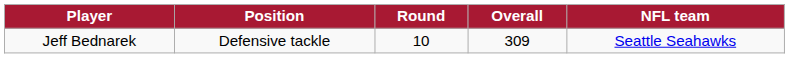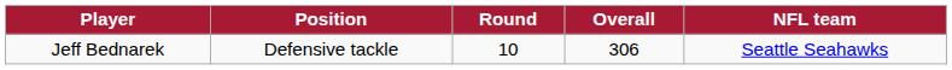Jeff Bednarek | Overall: 309 -> 306
